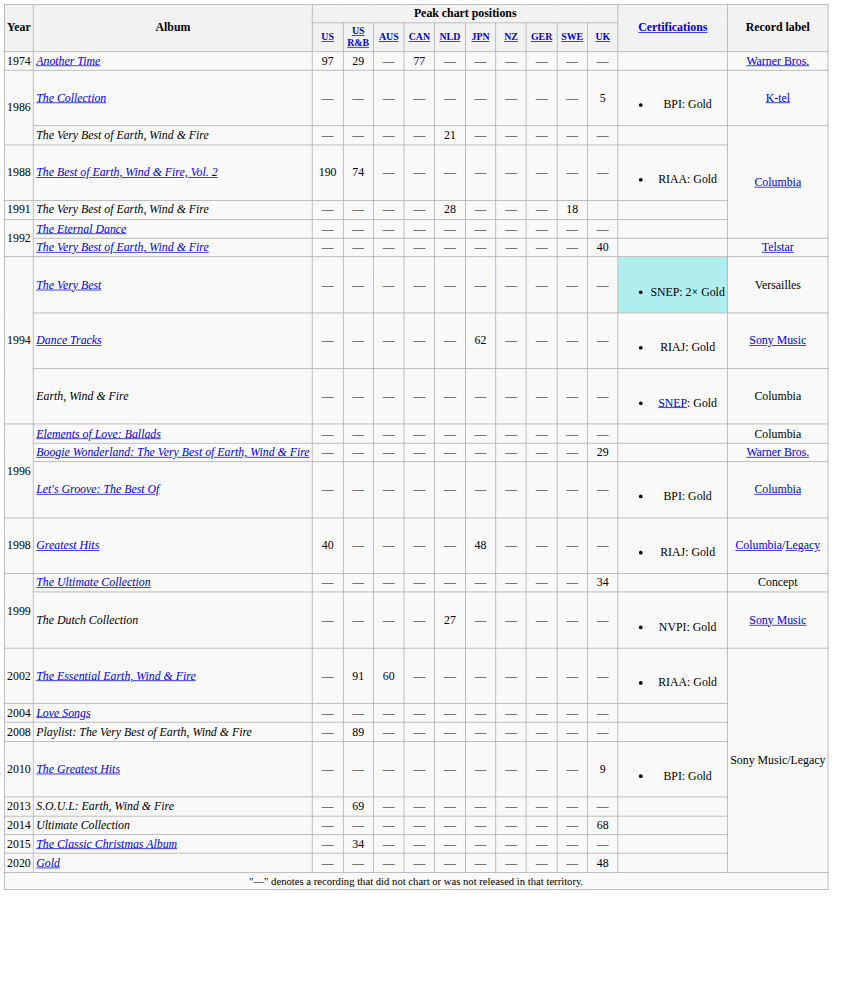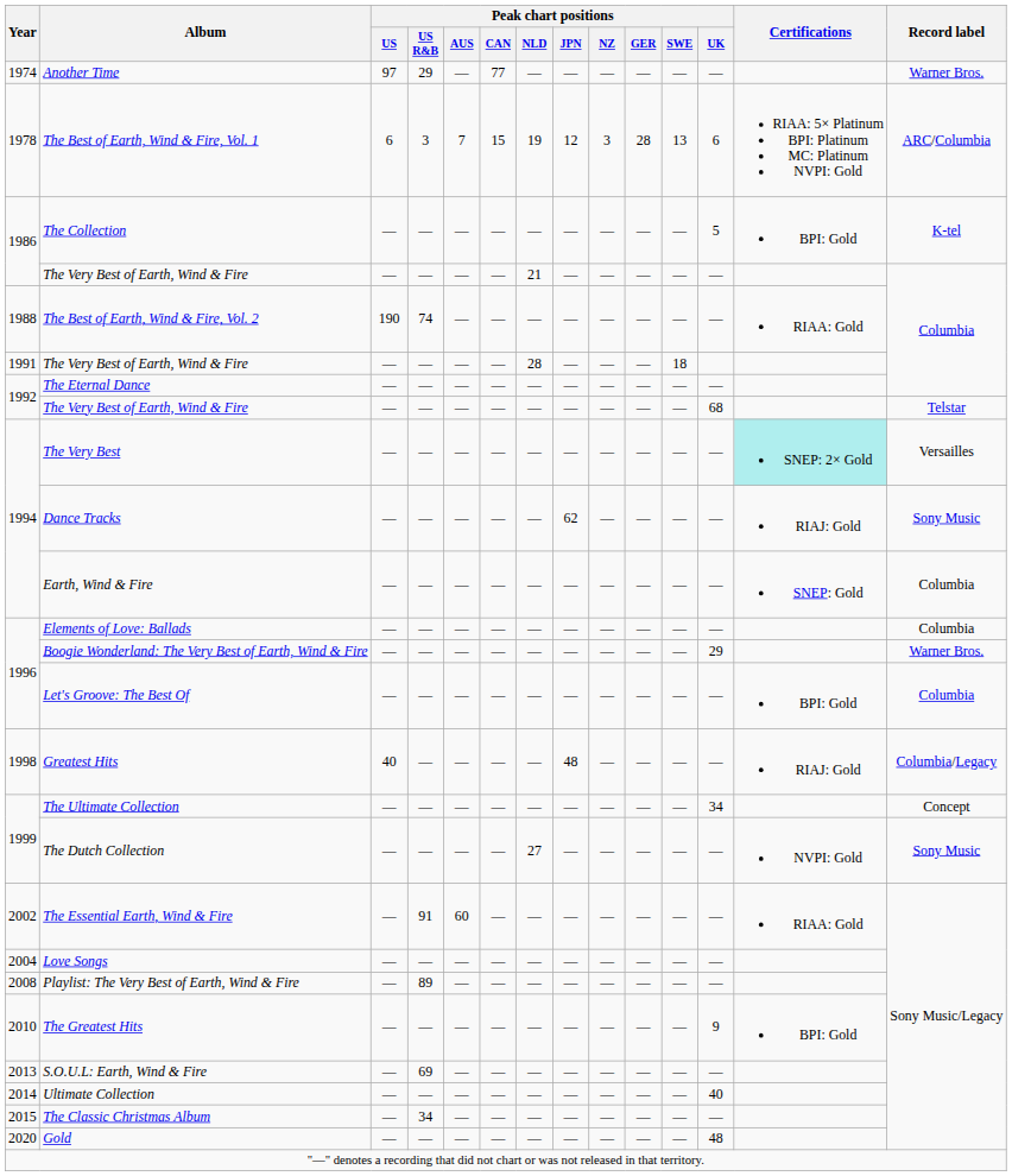+ row: 1978 | The Best of Earth, Wind & Fire, Vol. 1 | 6 | 3 | 7 | 15 | 19 | 12 | 3 | 28 | 13 | 6 | RIAA: 5× Platinum BPI: Platinum MC: Platinum NVPI: Gold | ARC/Columbia
1992 / The Very Best of Earth, Wind & Fire | Peak chart positions / UK: 40 -> 68
Ultimate Collection | Peak chart positions / UK: 68 -> 40
